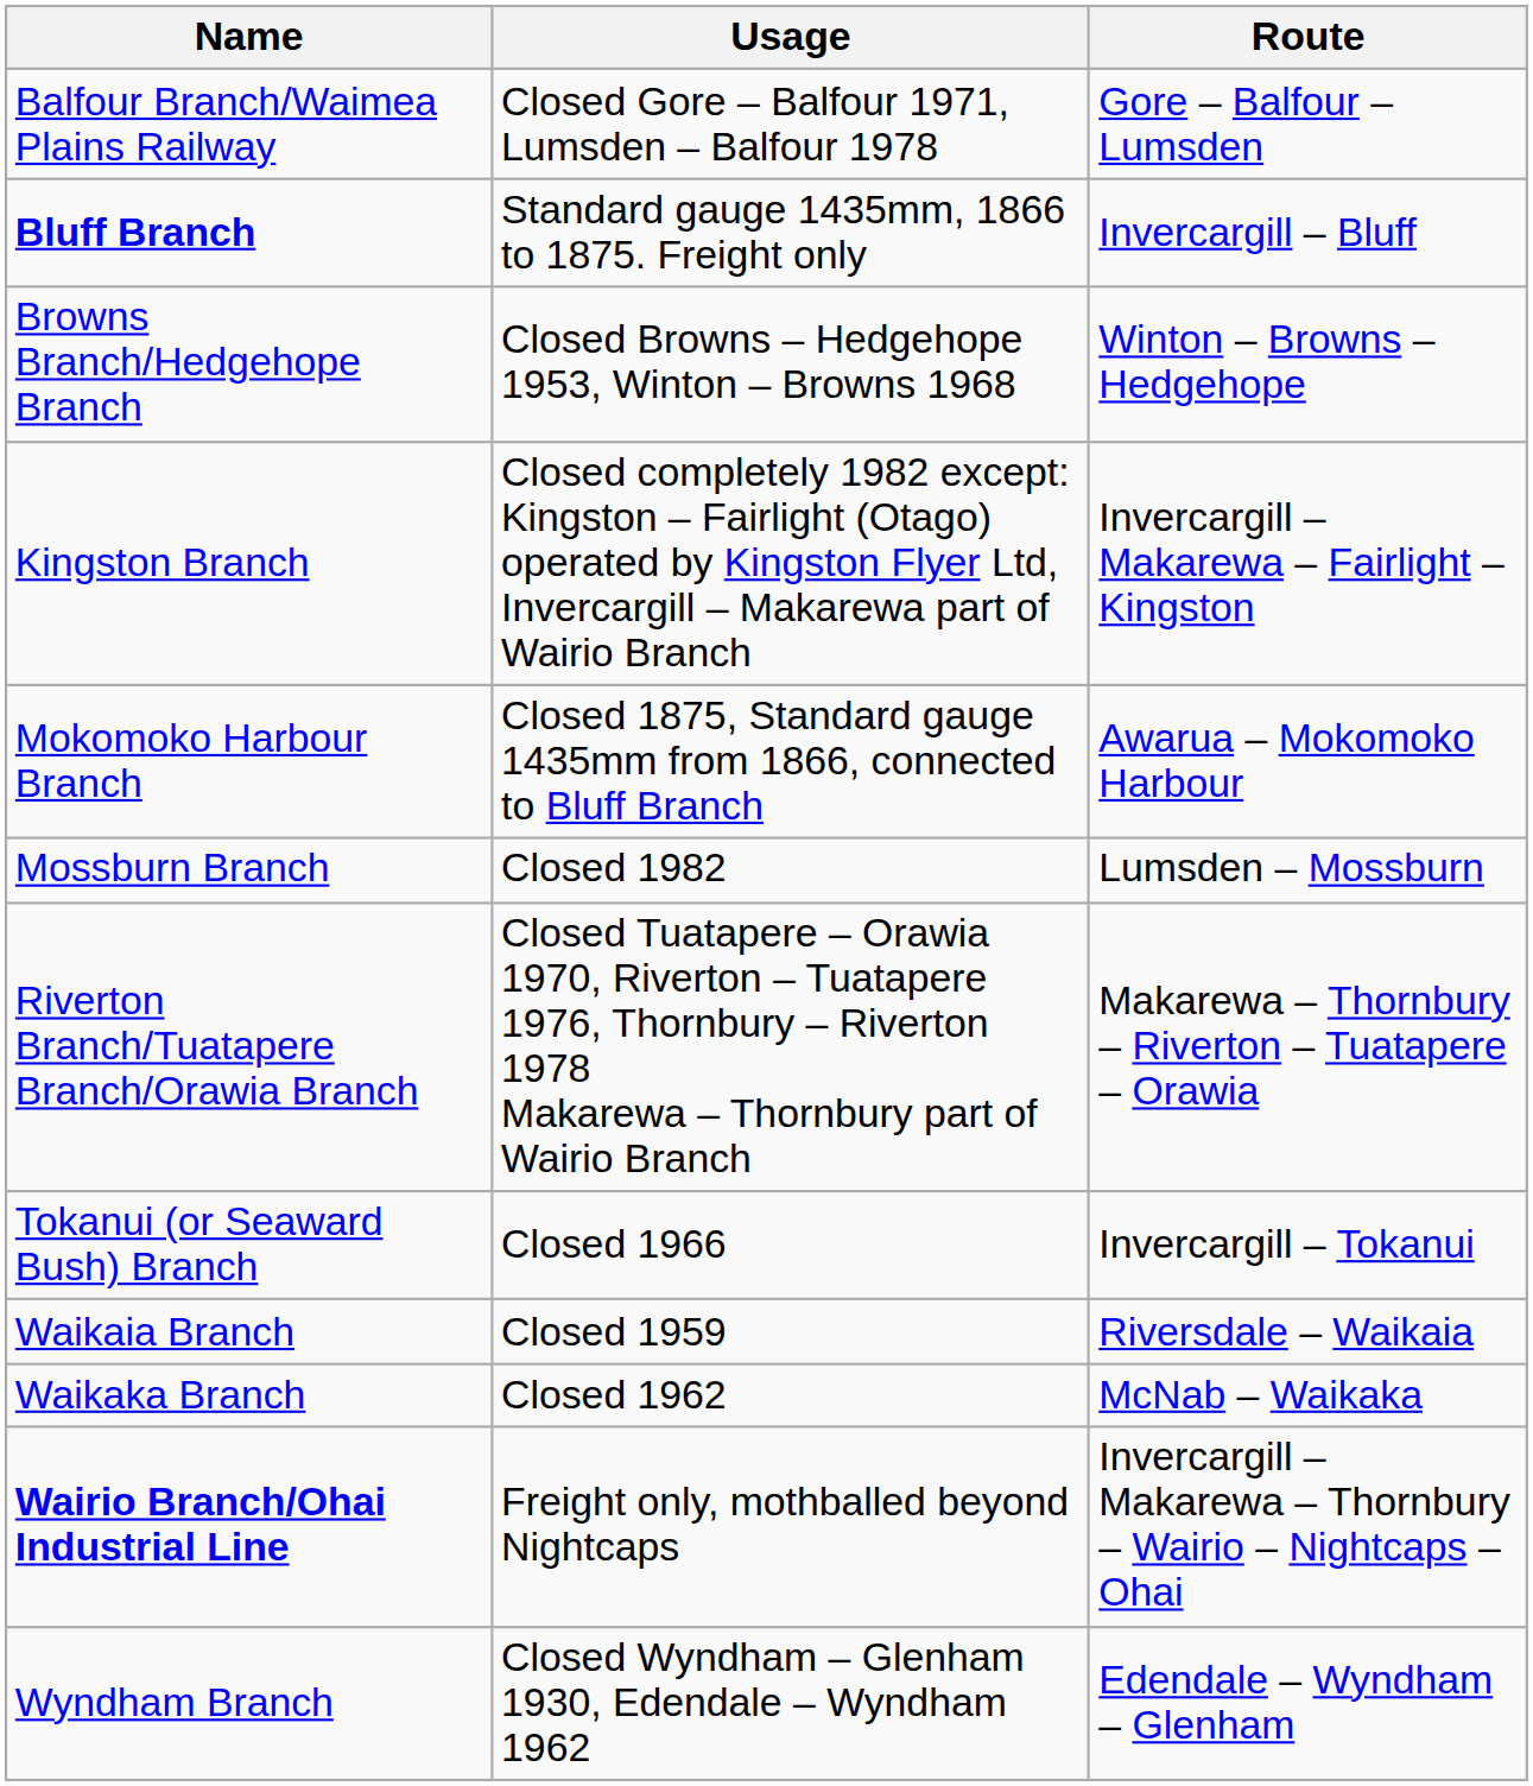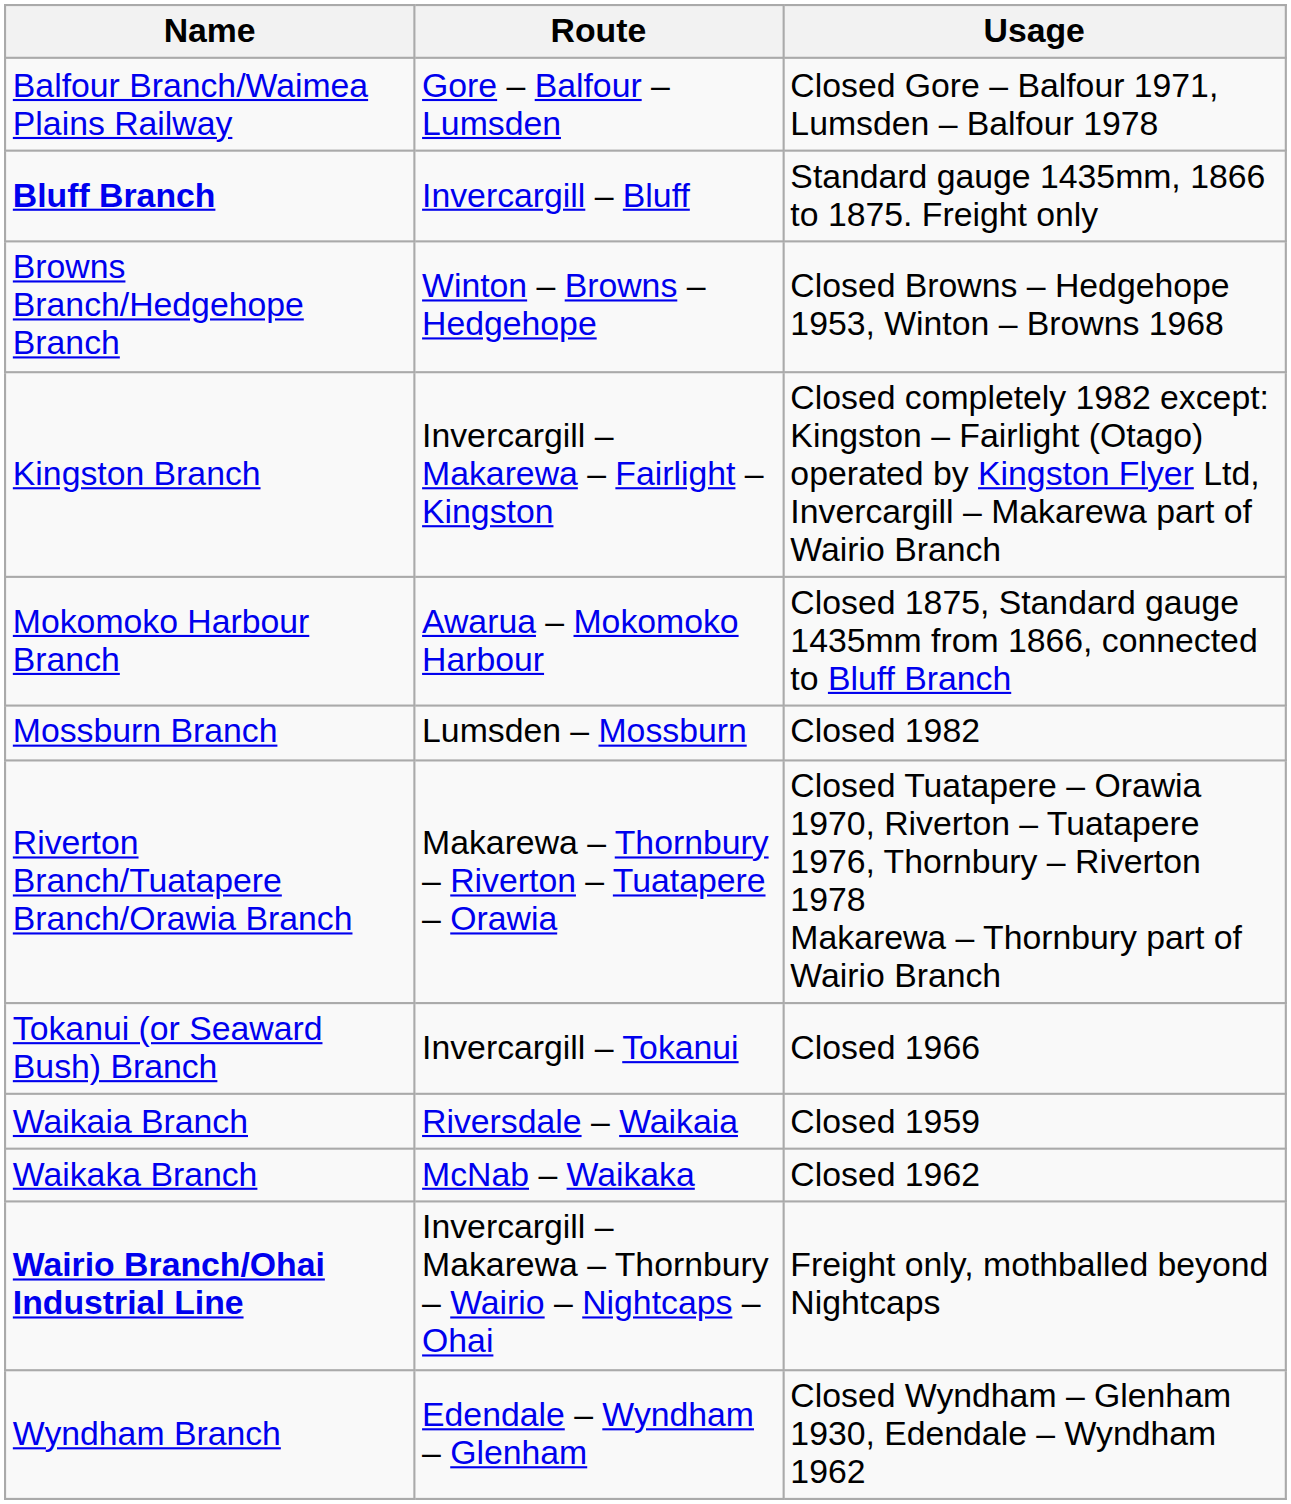columns swapped: Route <-> Usage
